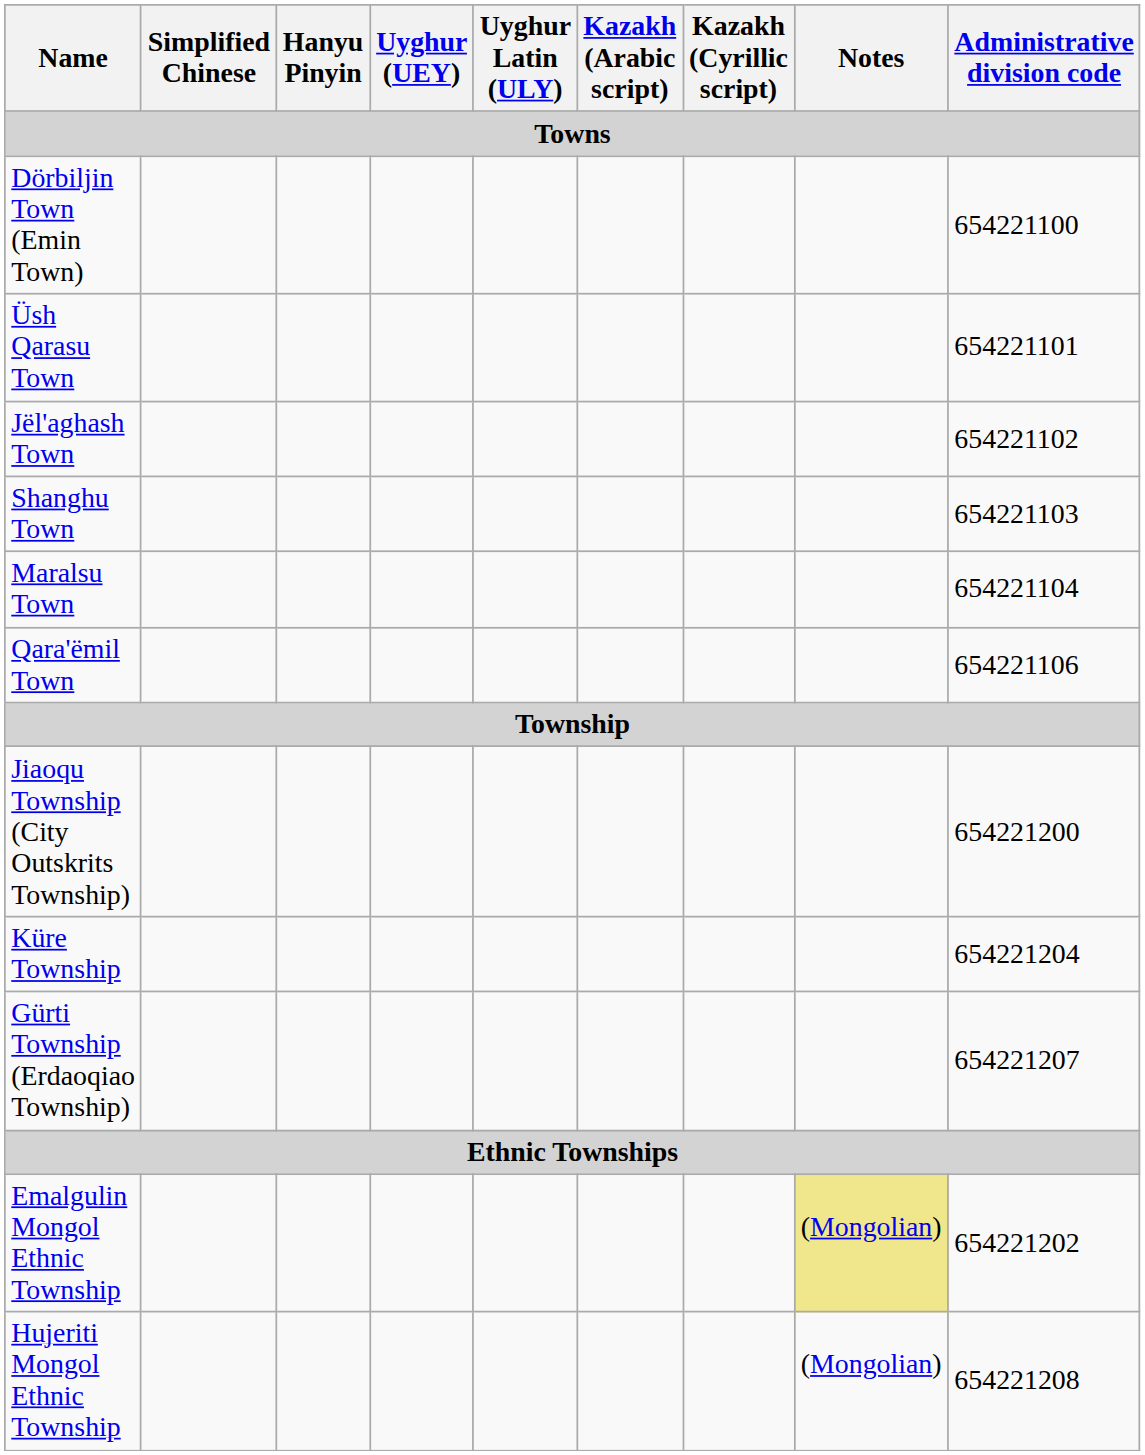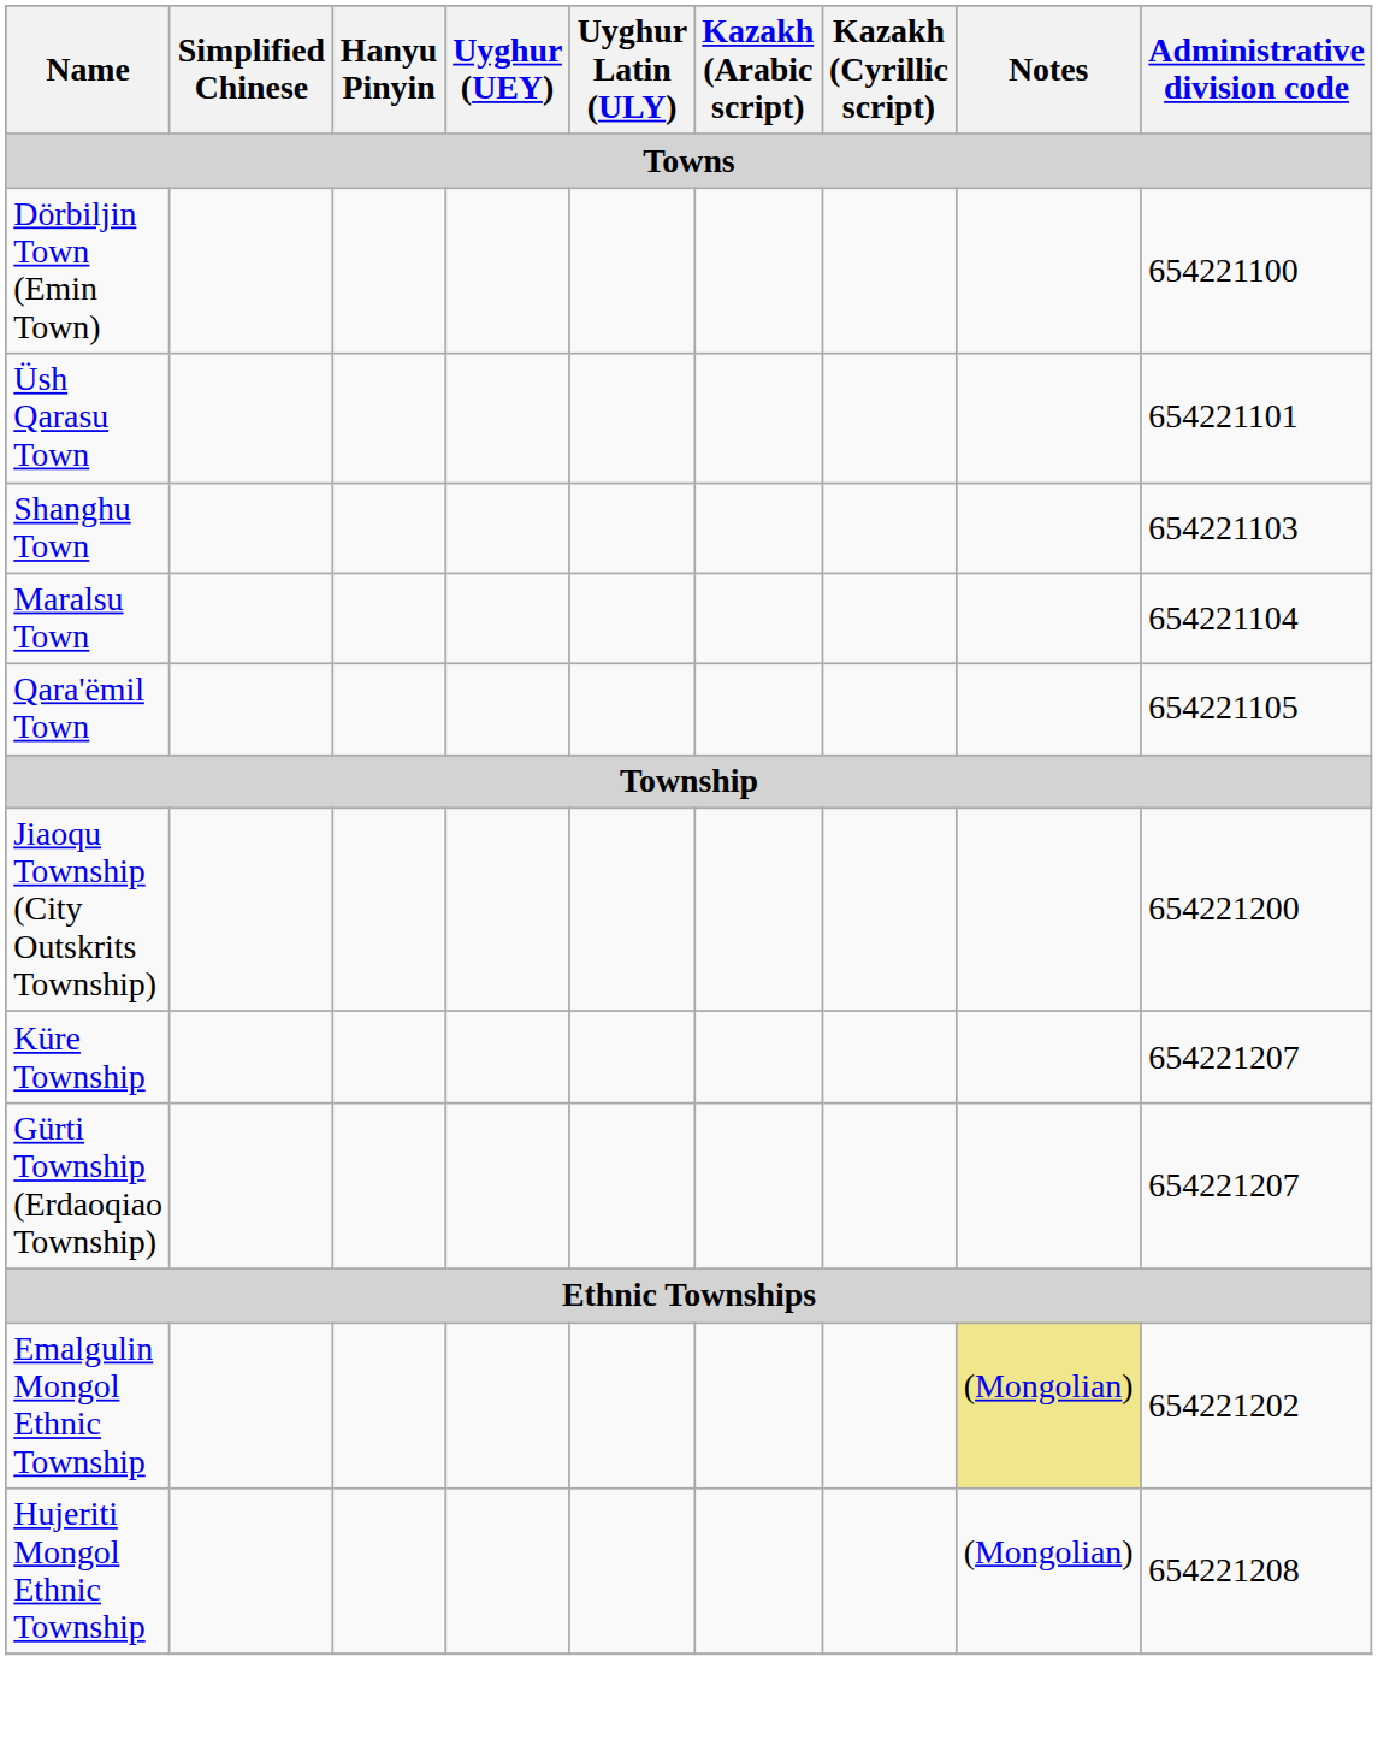- row: Jël'aghash Town | 654221102
Qara'ëmil Town | Administrative division code: 654221106 -> 654221105
Küre Township | Administrative division code: 654221204 -> 654221207
